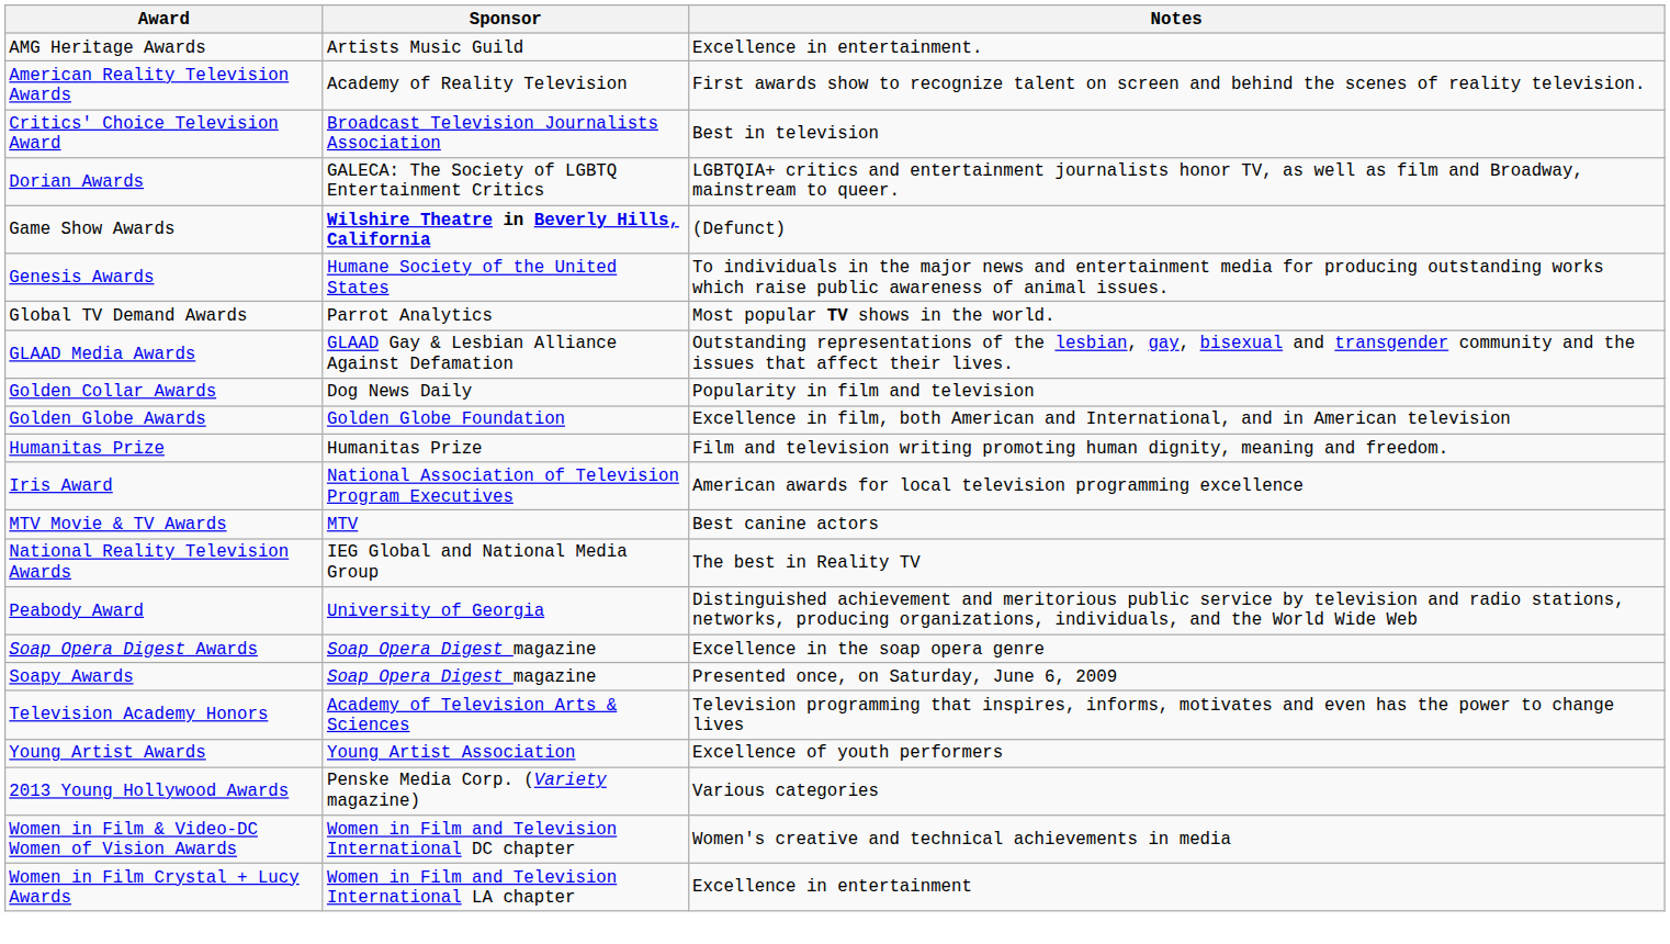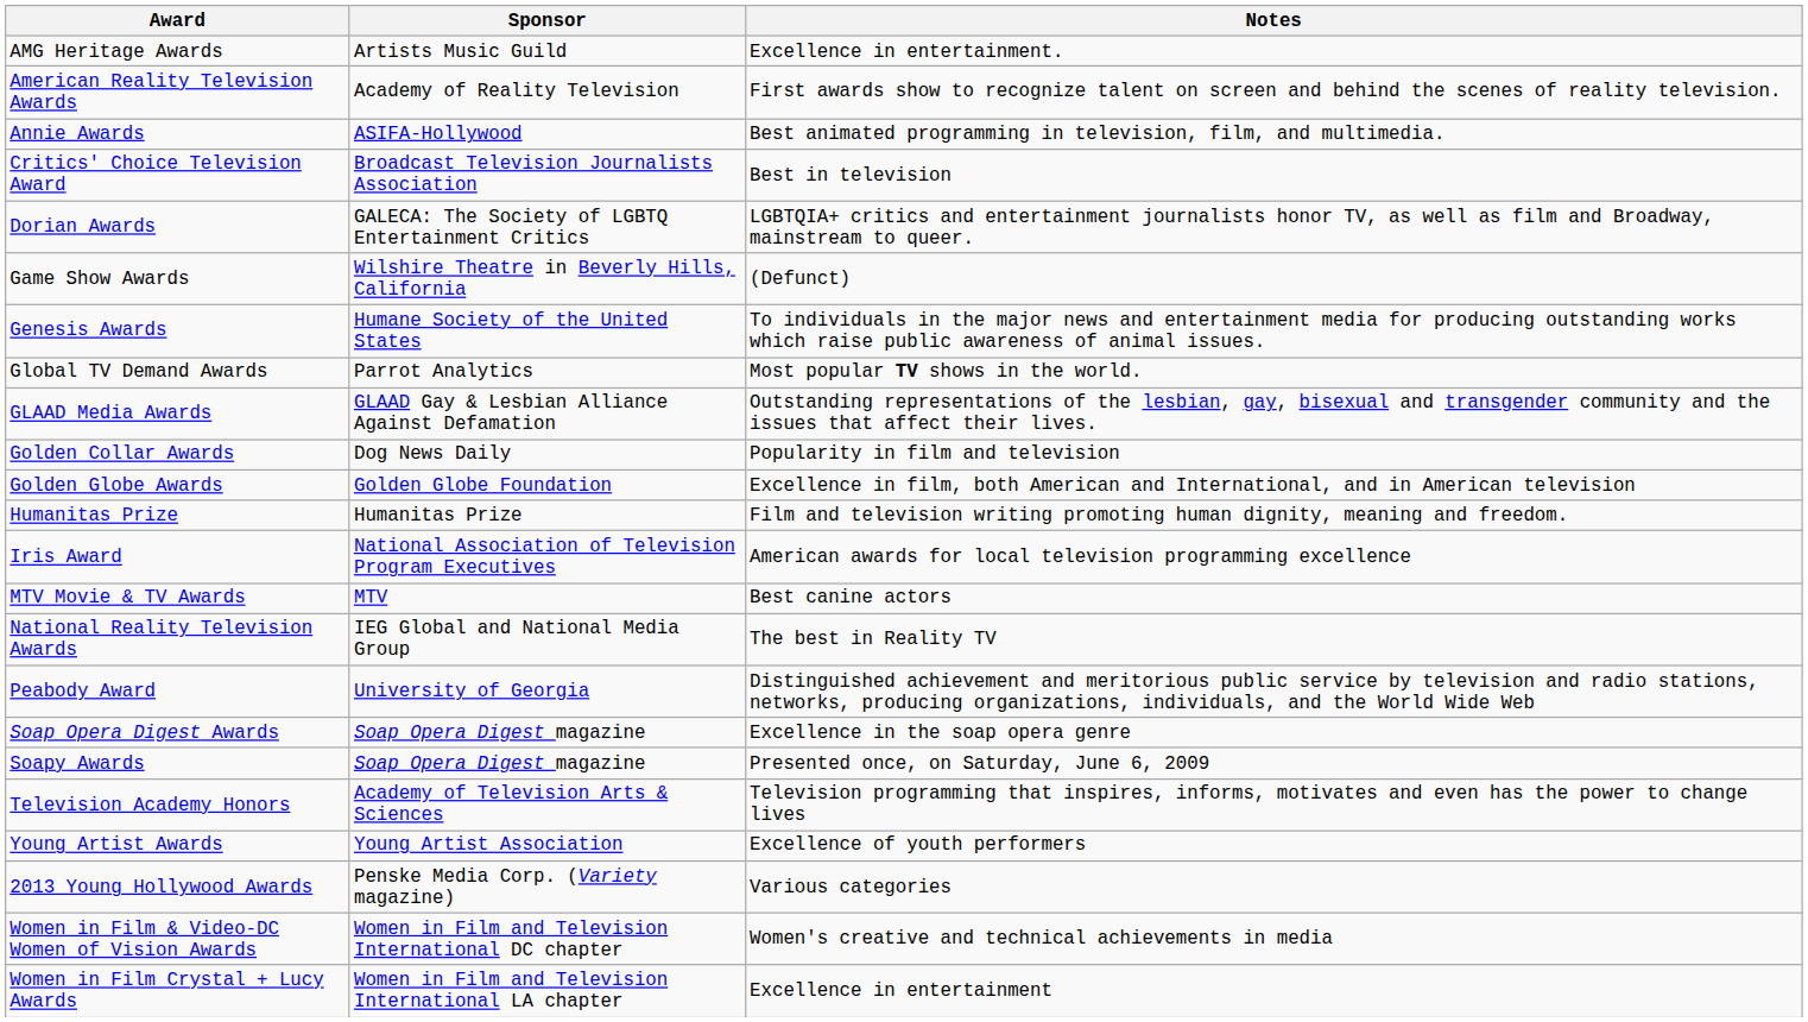+ row: Annie Awards | ASIFA-Hollywood | Best animated programming in television, film, and multimedia.
Game Show Awards | Sponsor: bold -> normal
